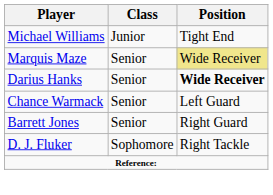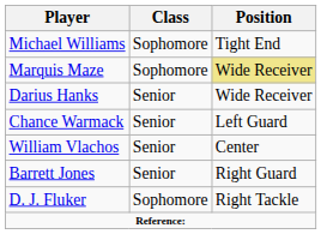Michael Williams | Class: Junior -> Sophomore
Marquis Maze | Class: Senior -> Sophomore
Darius Hanks | Position: bold -> normal
+ row: William Vlachos | Senior | Center
